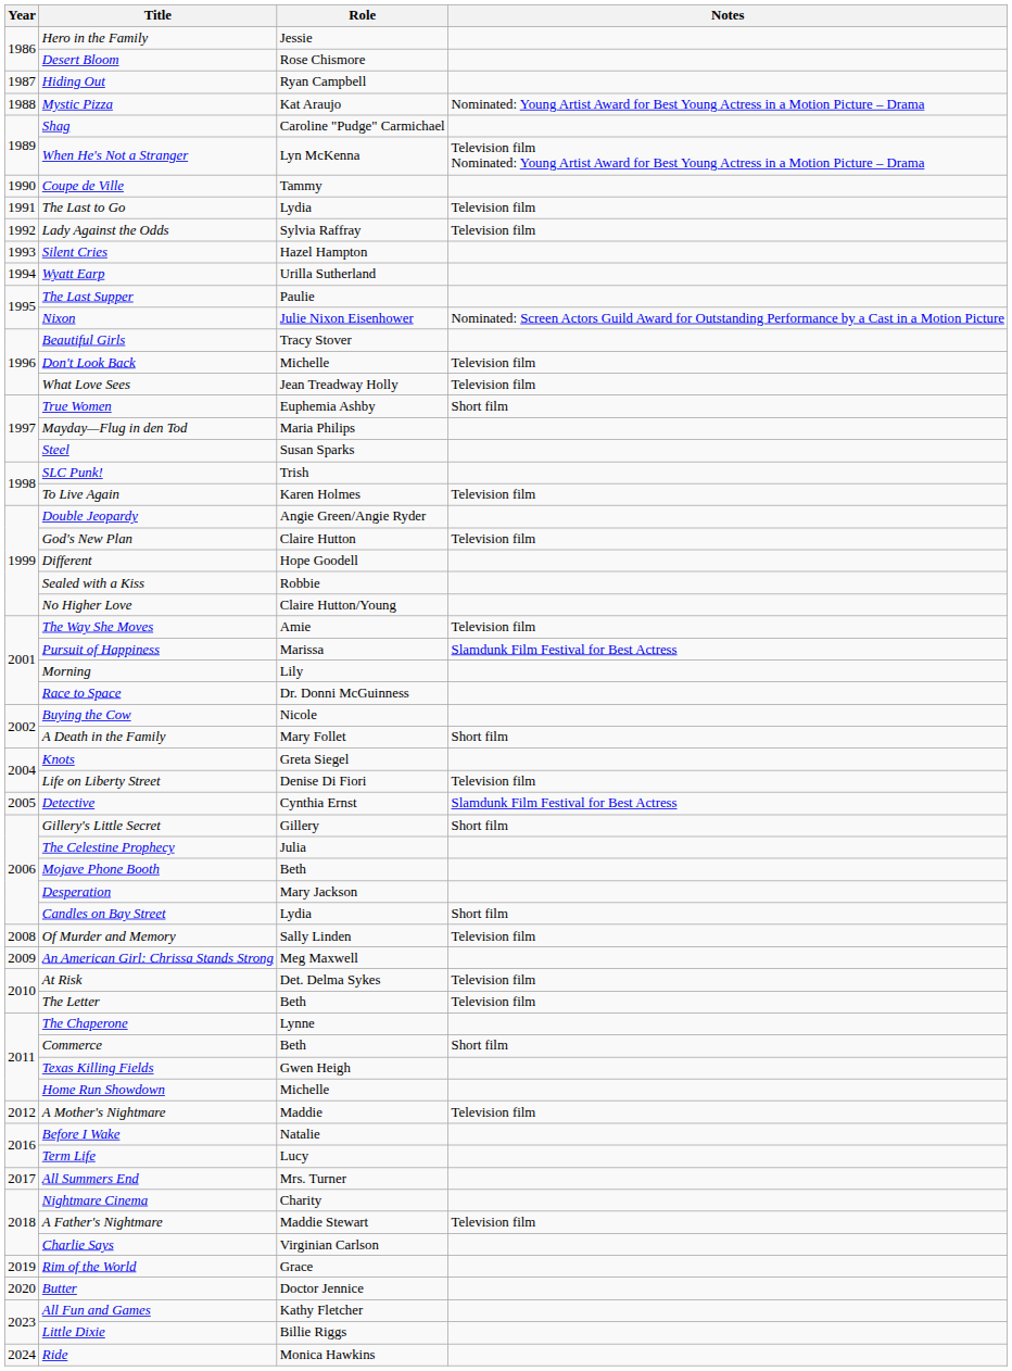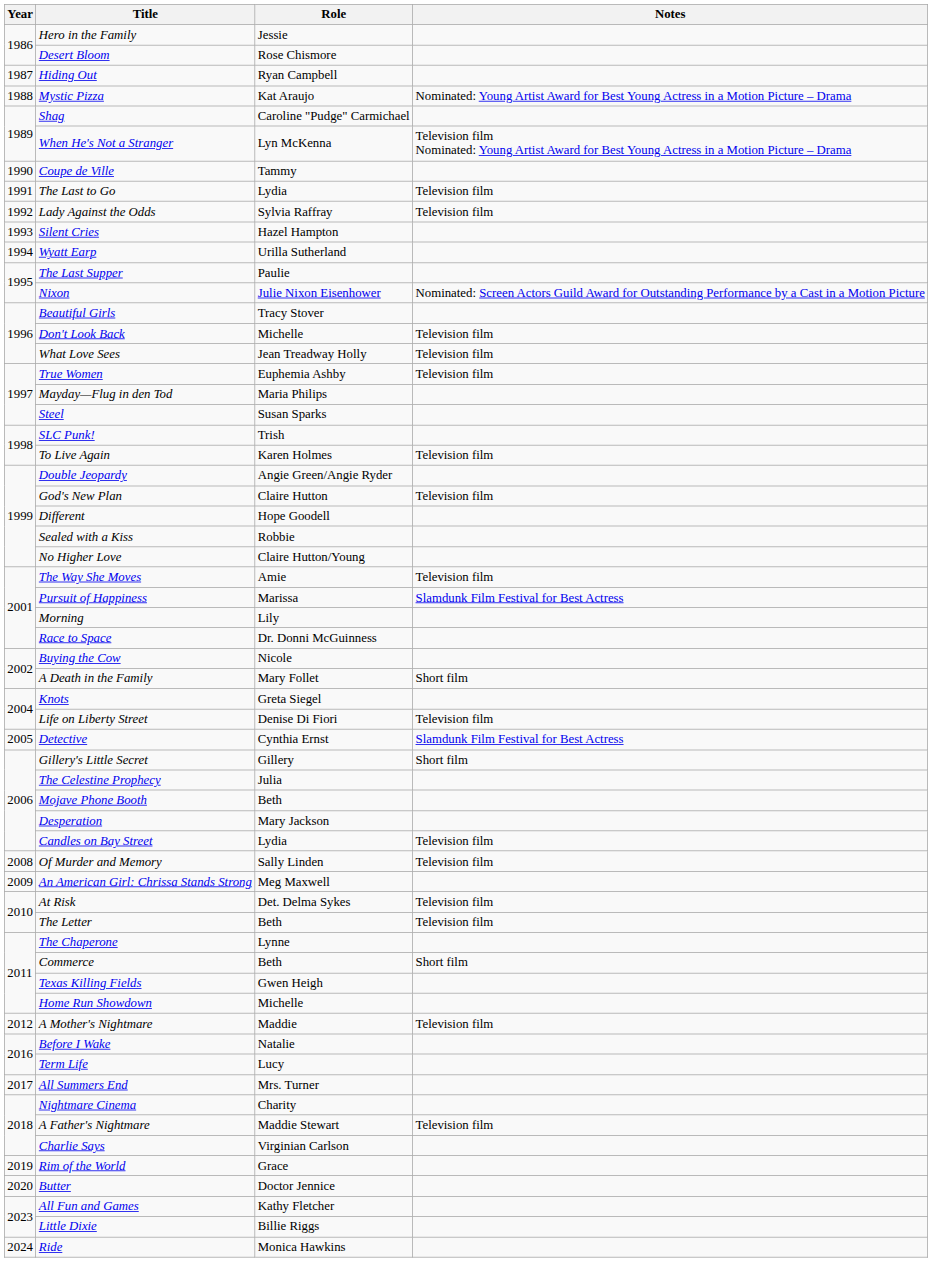True Women | Notes: Short film -> Television film
Candles on Bay Street | Notes: Short film -> Television film
